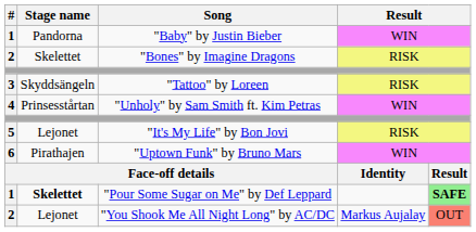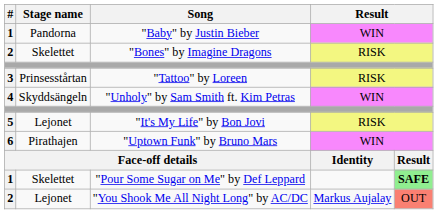"Tattoo" by Loreen | Stage name: Skyddsängeln -> Prinsesstårtan
"Unholy" by Sam Smith ft. Kim Petras | Stage name: Prinsesstårtan -> Skyddsängeln
"Pour Some Sugar on Me" by Def Leppard | Stage name: bold -> normal
